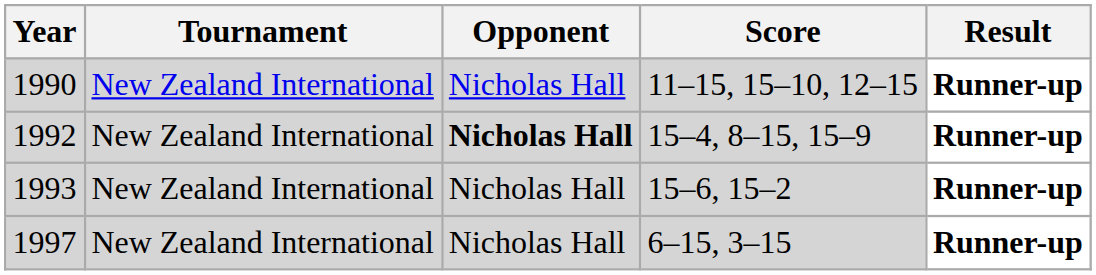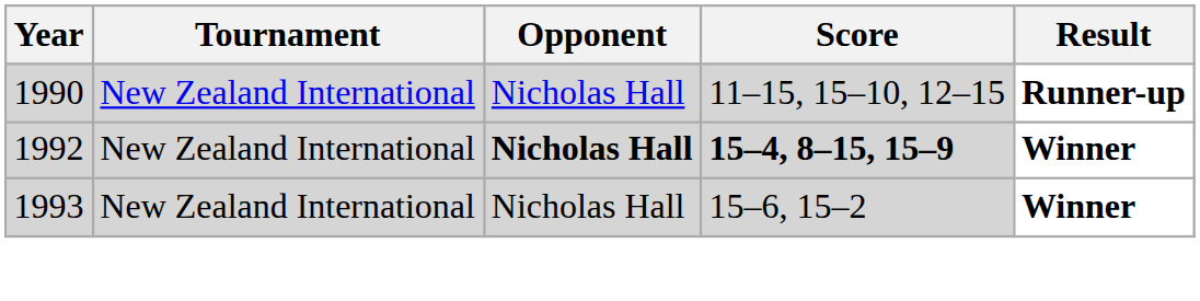1992 | Score: normal -> bold
1992 | Result: Runner-up -> Winner
1993 | Result: Runner-up -> Winner
- row: 1997 | New Zealand International | Nicholas Hall | 6–15, 3–15 | Runner-up
